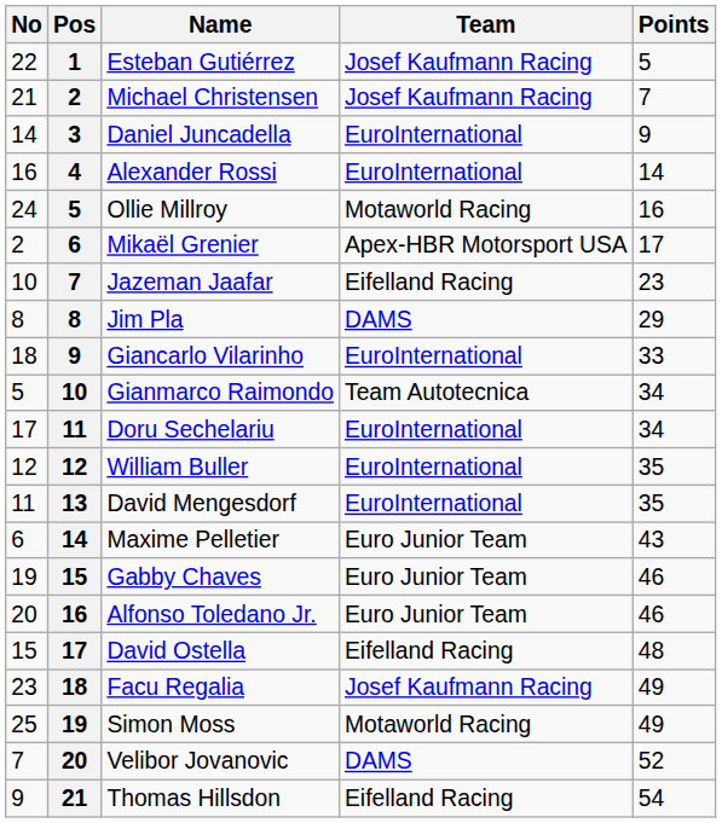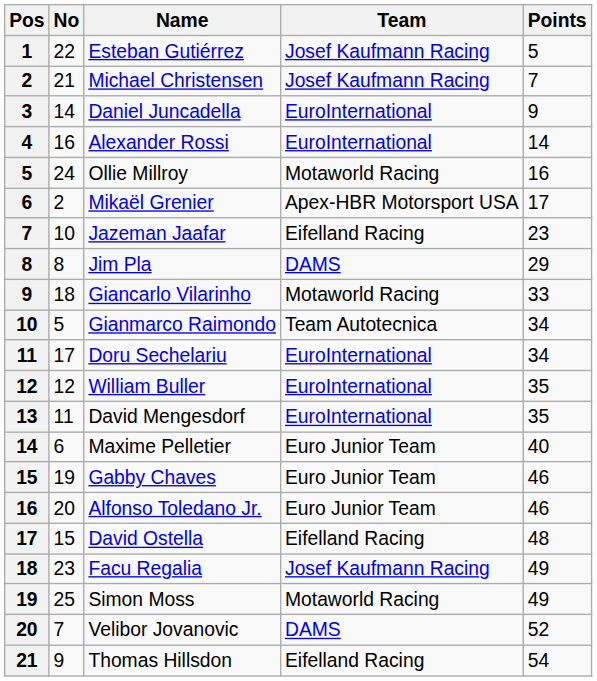columns swapped: Pos <-> No
Giancarlo Vilarinho | Team: EuroInternational -> Motaworld Racing
Maxime Pelletier | Points: 43 -> 40
